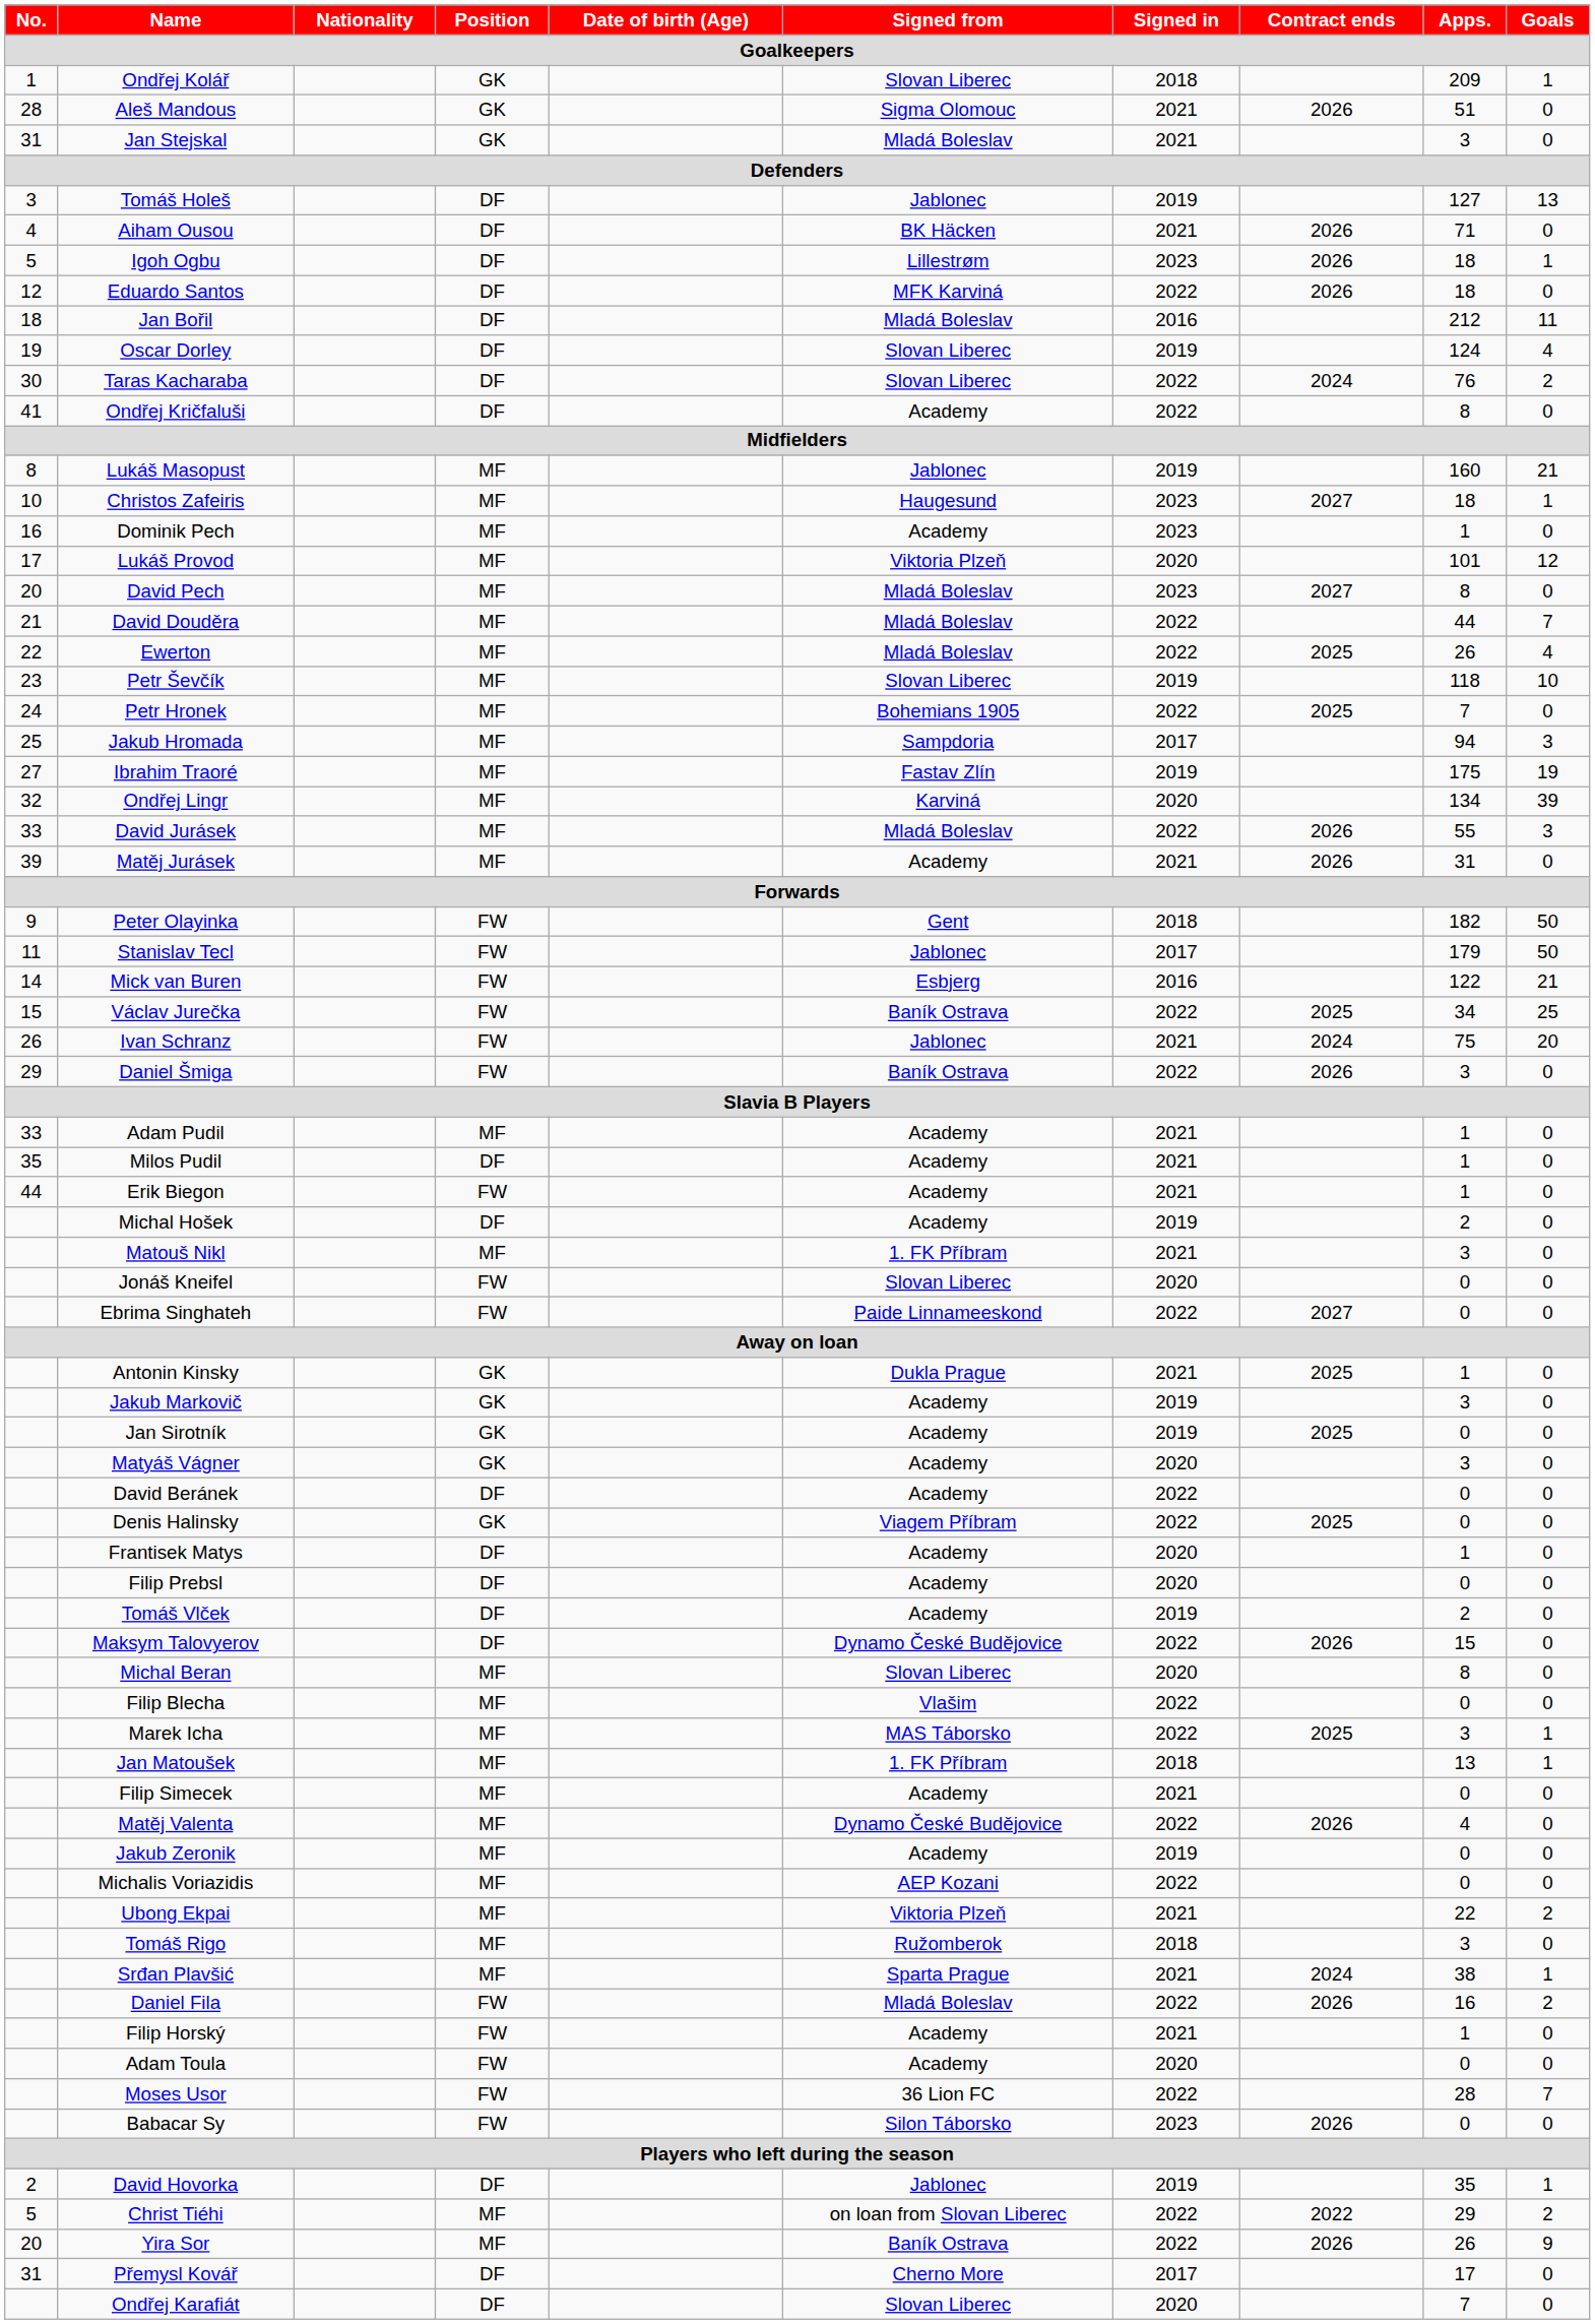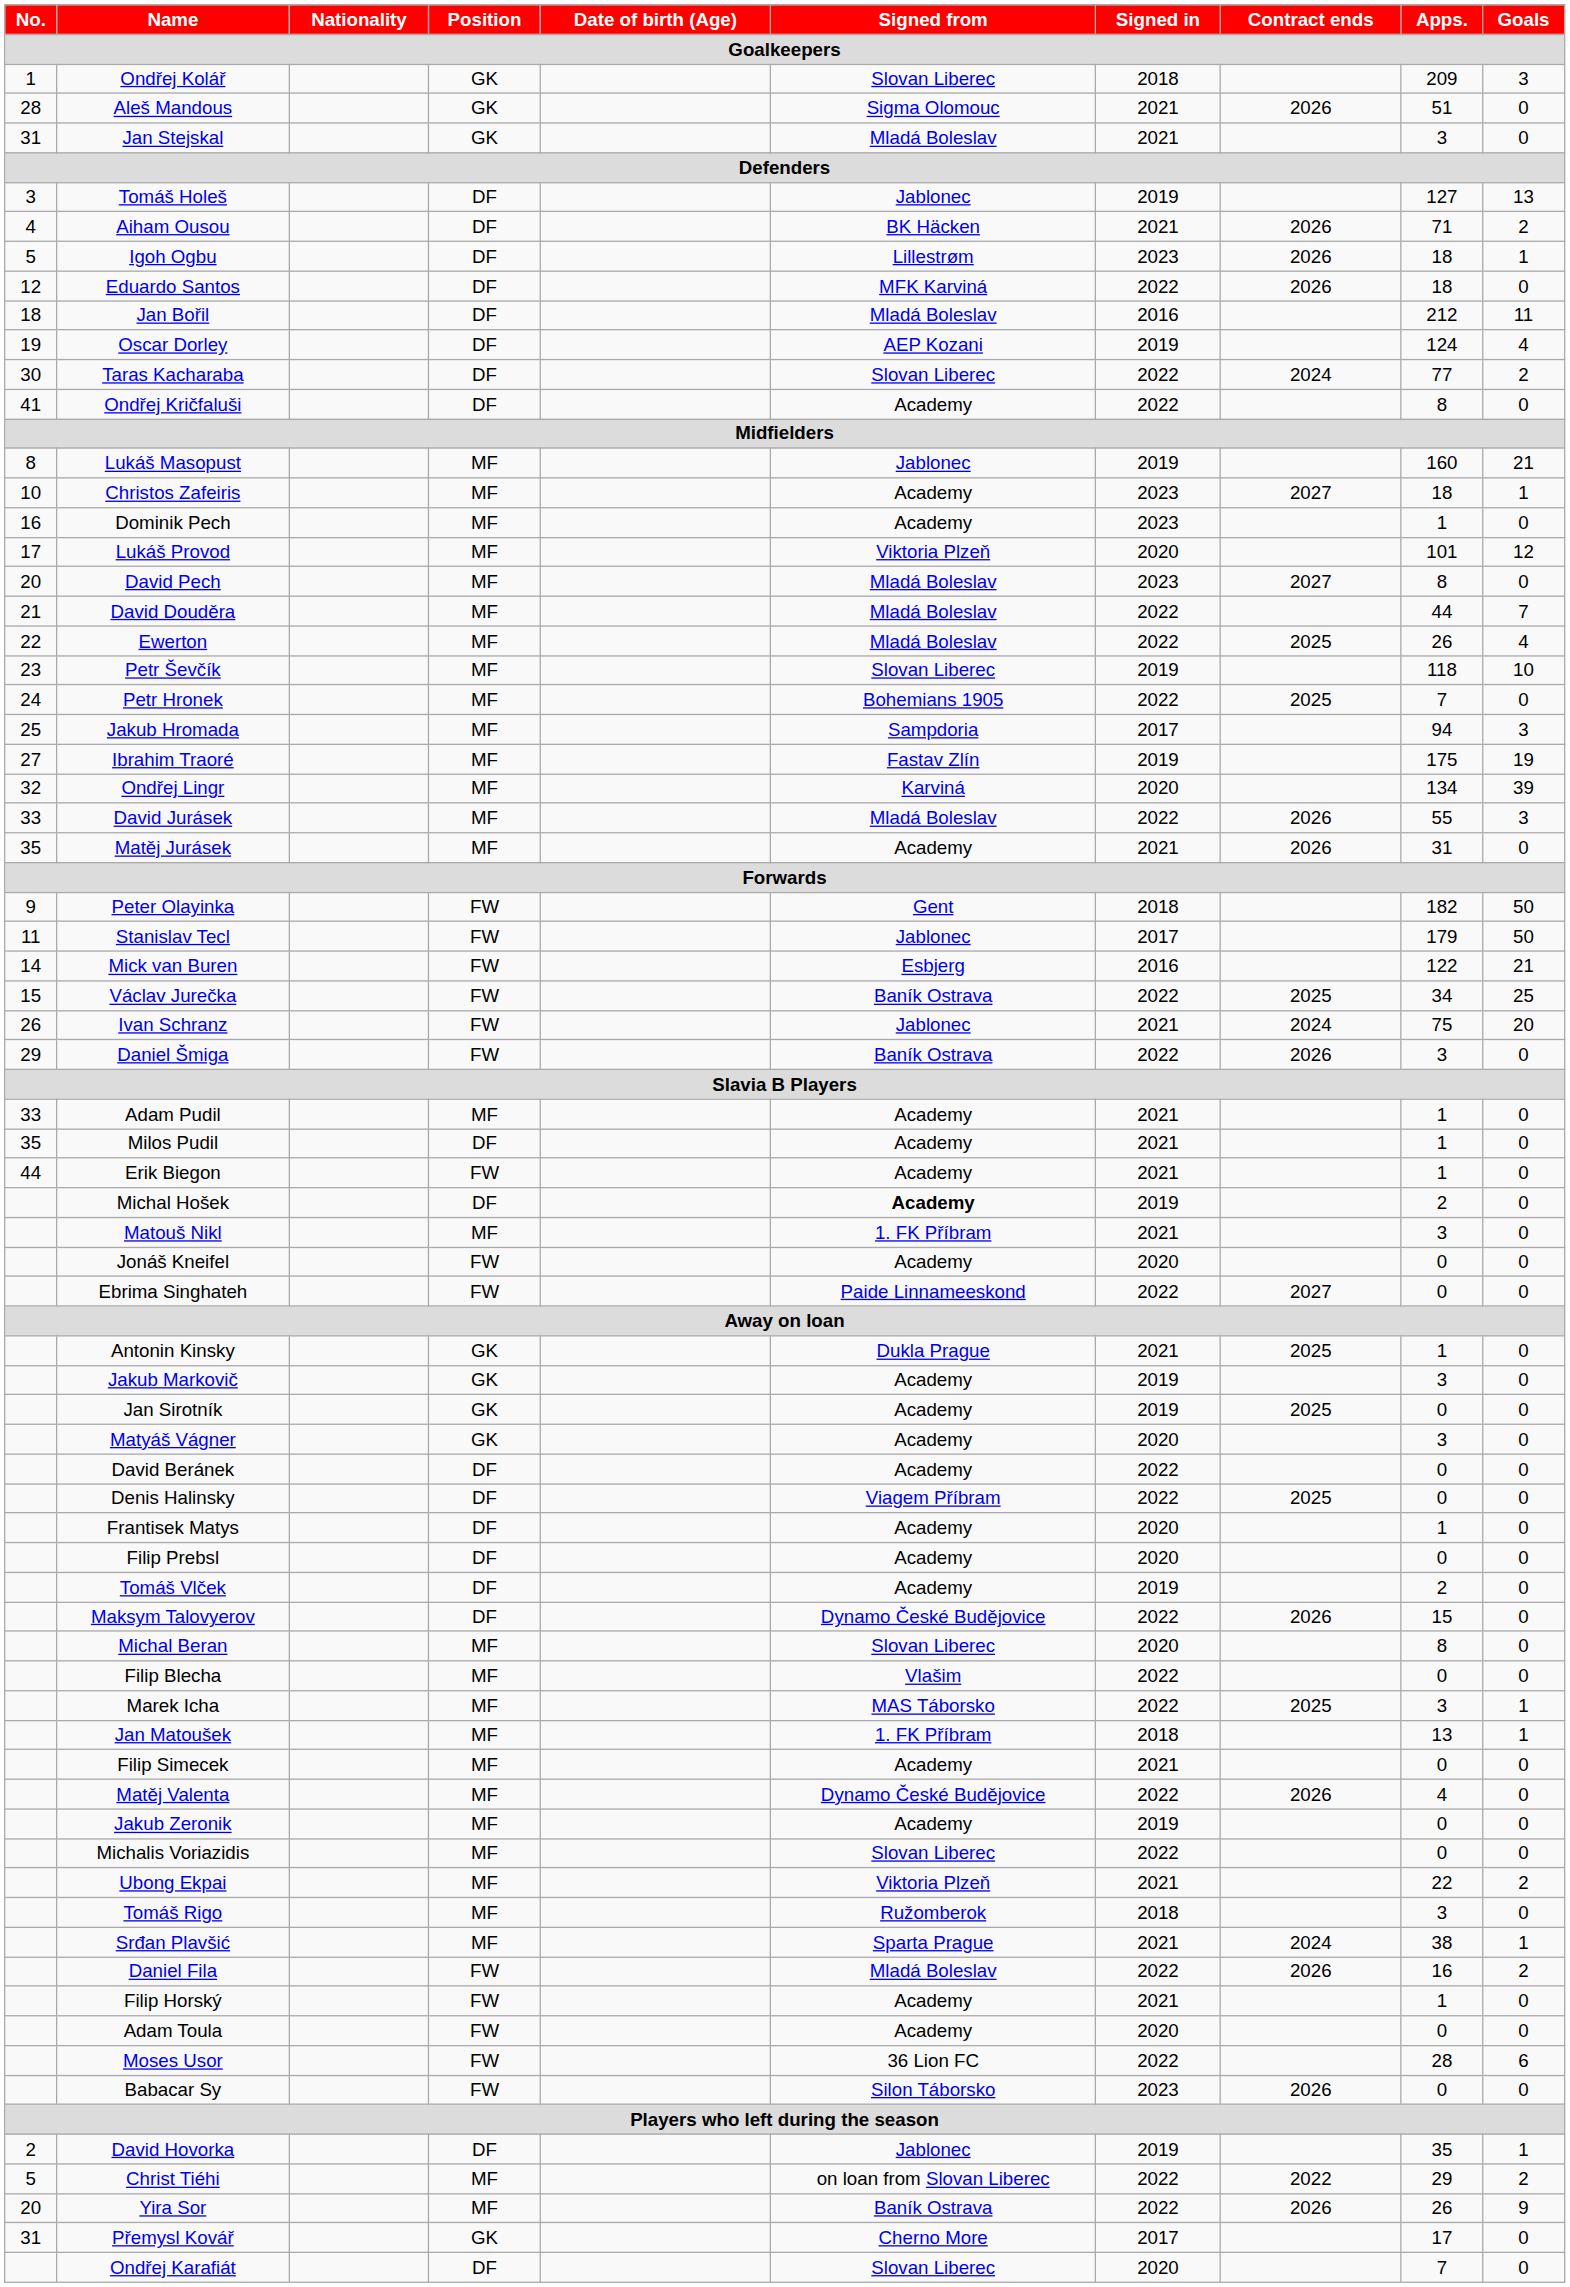Ondřej Kolář | Goals: 1 -> 3
Aiham Ousou | Goals: 0 -> 2
Oscar Dorley | Signed from: Slovan Liberec -> AEP Kozani
Taras Kacharaba | Apps.: 76 -> 77
Christos Zafeiris | Signed from: Haugesund -> Academy
Matěj Jurásek | No.: 39 -> 35
Michal Hošek | Signed from: normal -> bold
Jonáš Kneifel | Signed from: Slovan Liberec -> Academy
Denis Halinsky | Position: GK -> DF
Michalis Voriazidis | Signed from: AEP Kozani -> Slovan Liberec
Moses Usor | Goals: 7 -> 6
Přemysl Kovář | Position: DF -> GK
